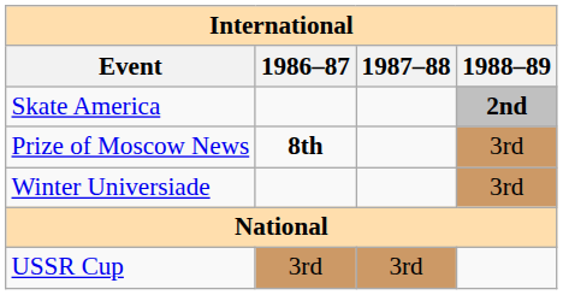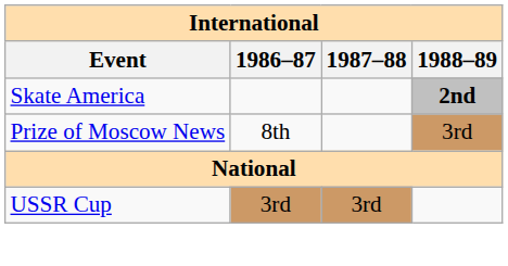Prize of Moscow News | 1986–87: bold -> normal
- row: Winter Universiade | 3rd
